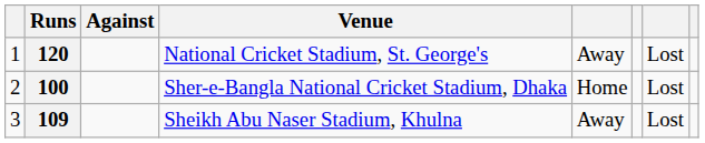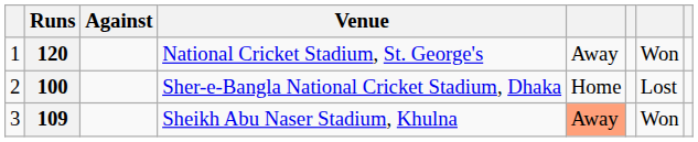120 | column 7: Lost -> Won
109 | column 5: no background -> lightsalmon background
109 | column 7: Lost -> Won
